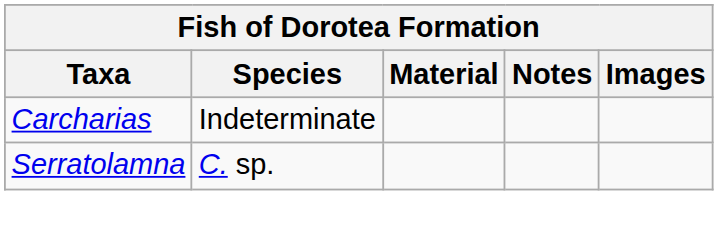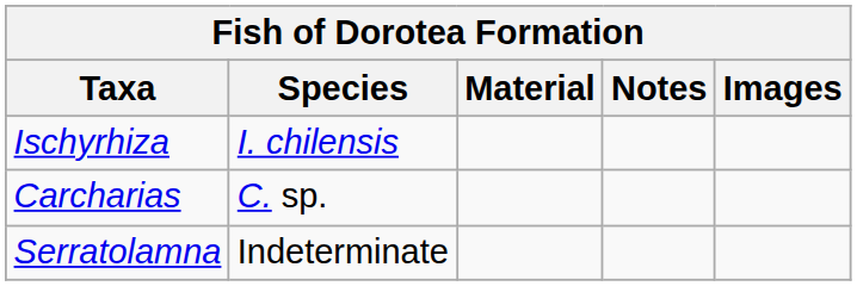+ row: Ischyrhiza | I. chilensis
Carcharias | Species: Indeterminate -> C. sp.
Serratolamna | Species: C. sp. -> Indeterminate
